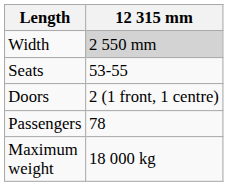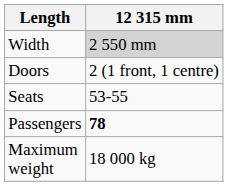rows swapped: Seats <-> Doors
Passengers | 12 315 mm: normal -> bold
